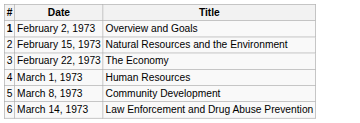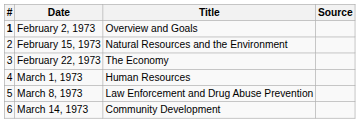+ column: Source
March 8, 1973 | Title: Community Development -> Law Enforcement and Drug Abuse Prevention
March 14, 1973 | Title: Law Enforcement and Drug Abuse Prevention -> Community Development
